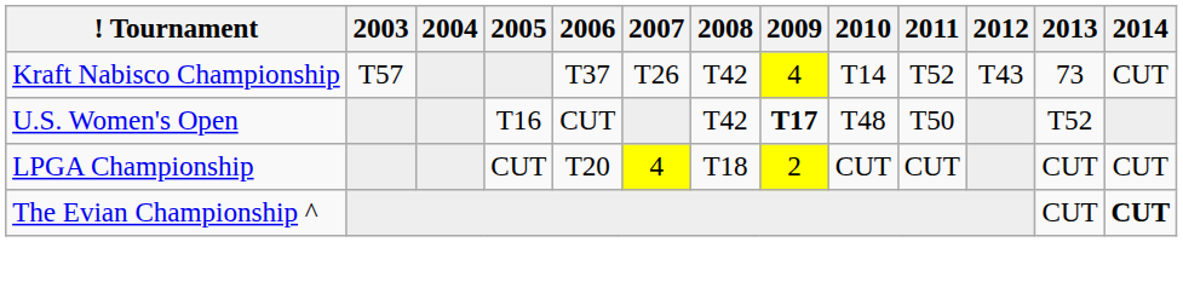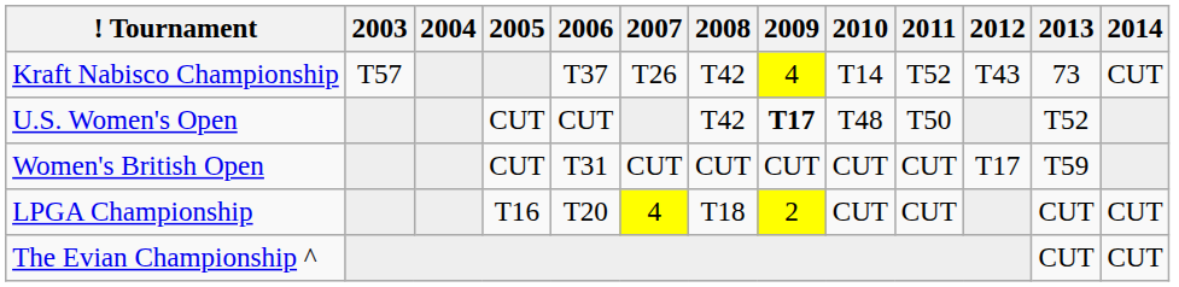U.S. Women's Open | 2005: T16 -> CUT
+ row: Women's British Open | CUT | T31 | CUT | CUT | CUT | CUT | CUT | T17 | T59
LPGA Championship | 2005: CUT -> T16
The Evian Championship ^ | 2014: bold -> normal
